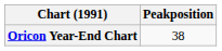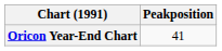Oricon Year-End Chart | Peakposition: 38 -> 41
